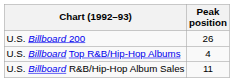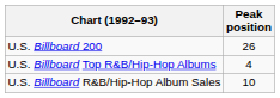U.S. Billboard R&B/Hip-Hop Album Sales | Peak position: 11 -> 10
